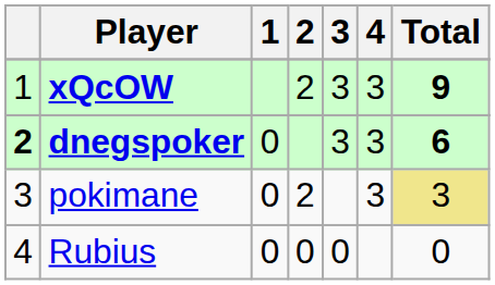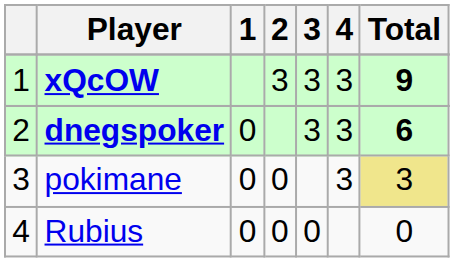xQcOW | 2: 2 -> 3
dnegspoker | column 1: bold -> normal
pokimane | 2: 2 -> 0
